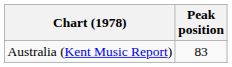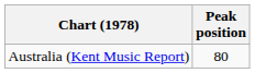Australia (Kent Music Report) | Peak position: 83 -> 80
